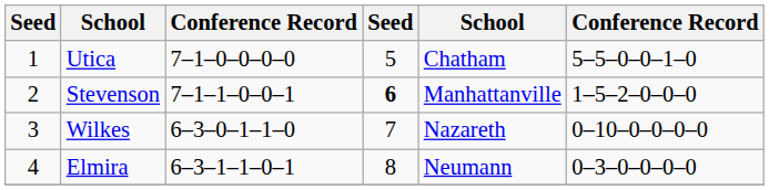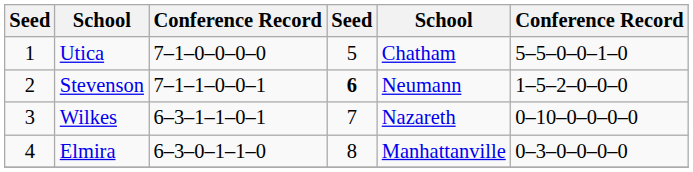Stevenson | column 5: Manhattanville -> Neumann
Wilkes | column 3: 6–3–0–1–1–0 -> 6–3–1–1–0–1
Elmira | column 3: 6–3–1–1–0–1 -> 6–3–0–1–1–0
Elmira | column 5: Neumann -> Manhattanville
